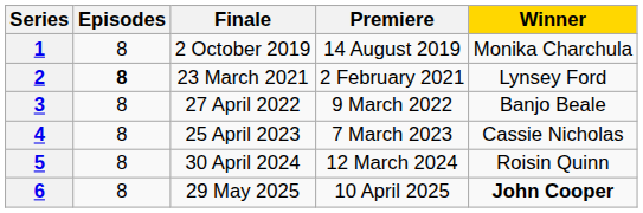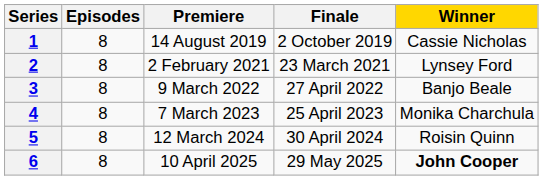columns swapped: Premiere <-> Finale
1 | Winner: Monika Charchula -> Cassie Nicholas
2 | Episodes: bold -> normal
4 | Winner: Cassie Nicholas -> Monika Charchula
